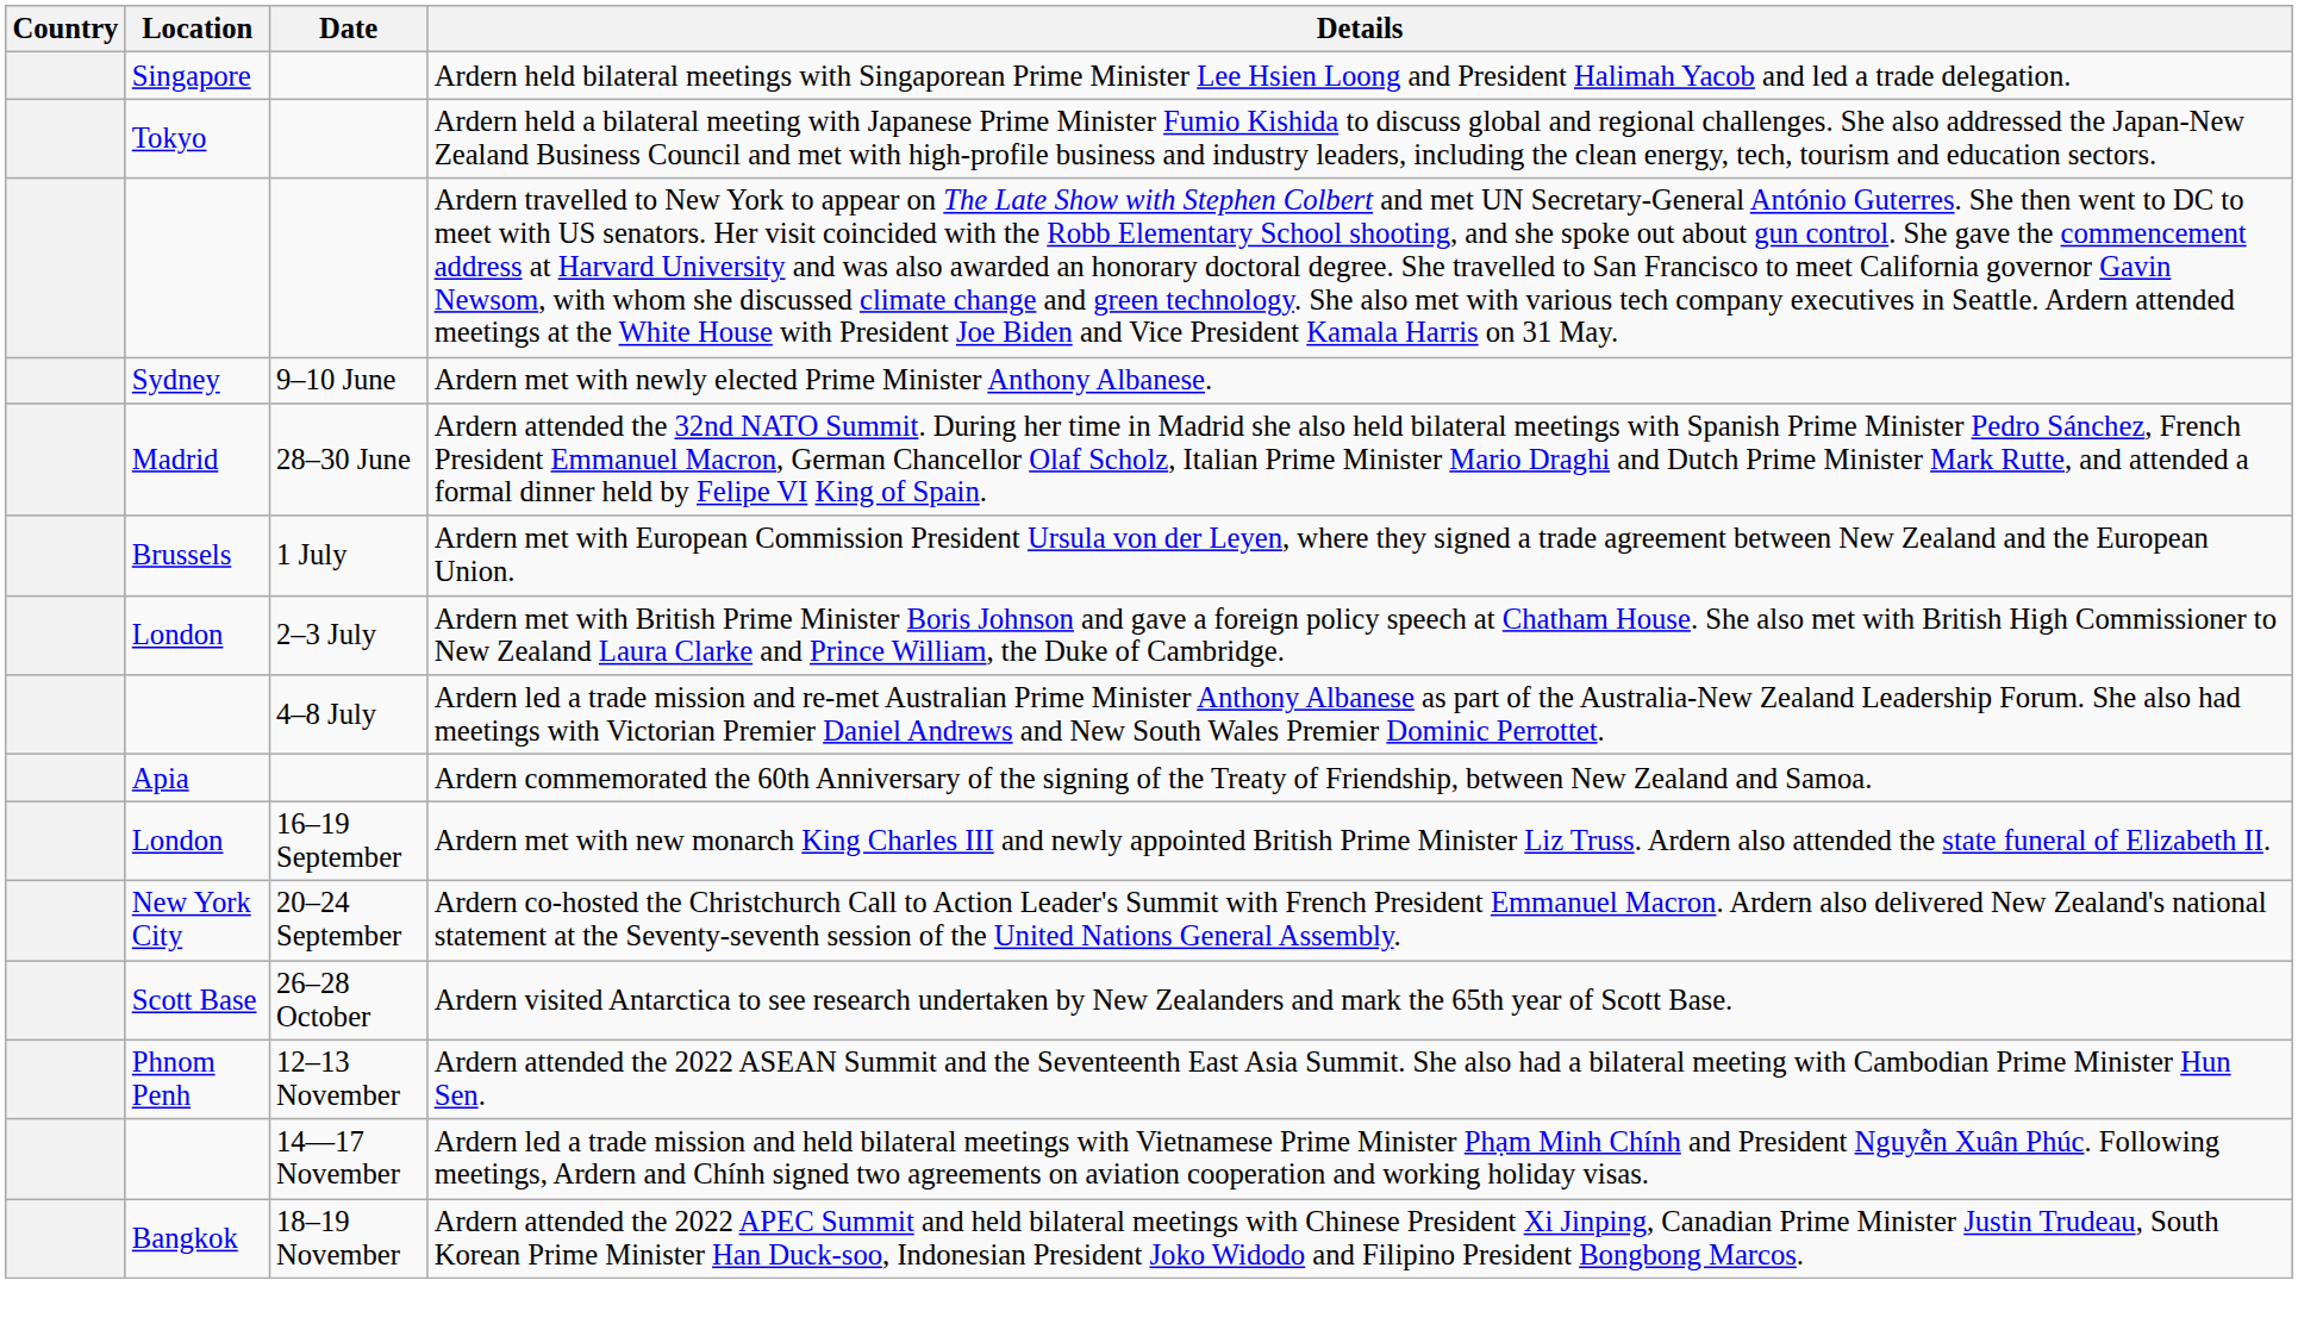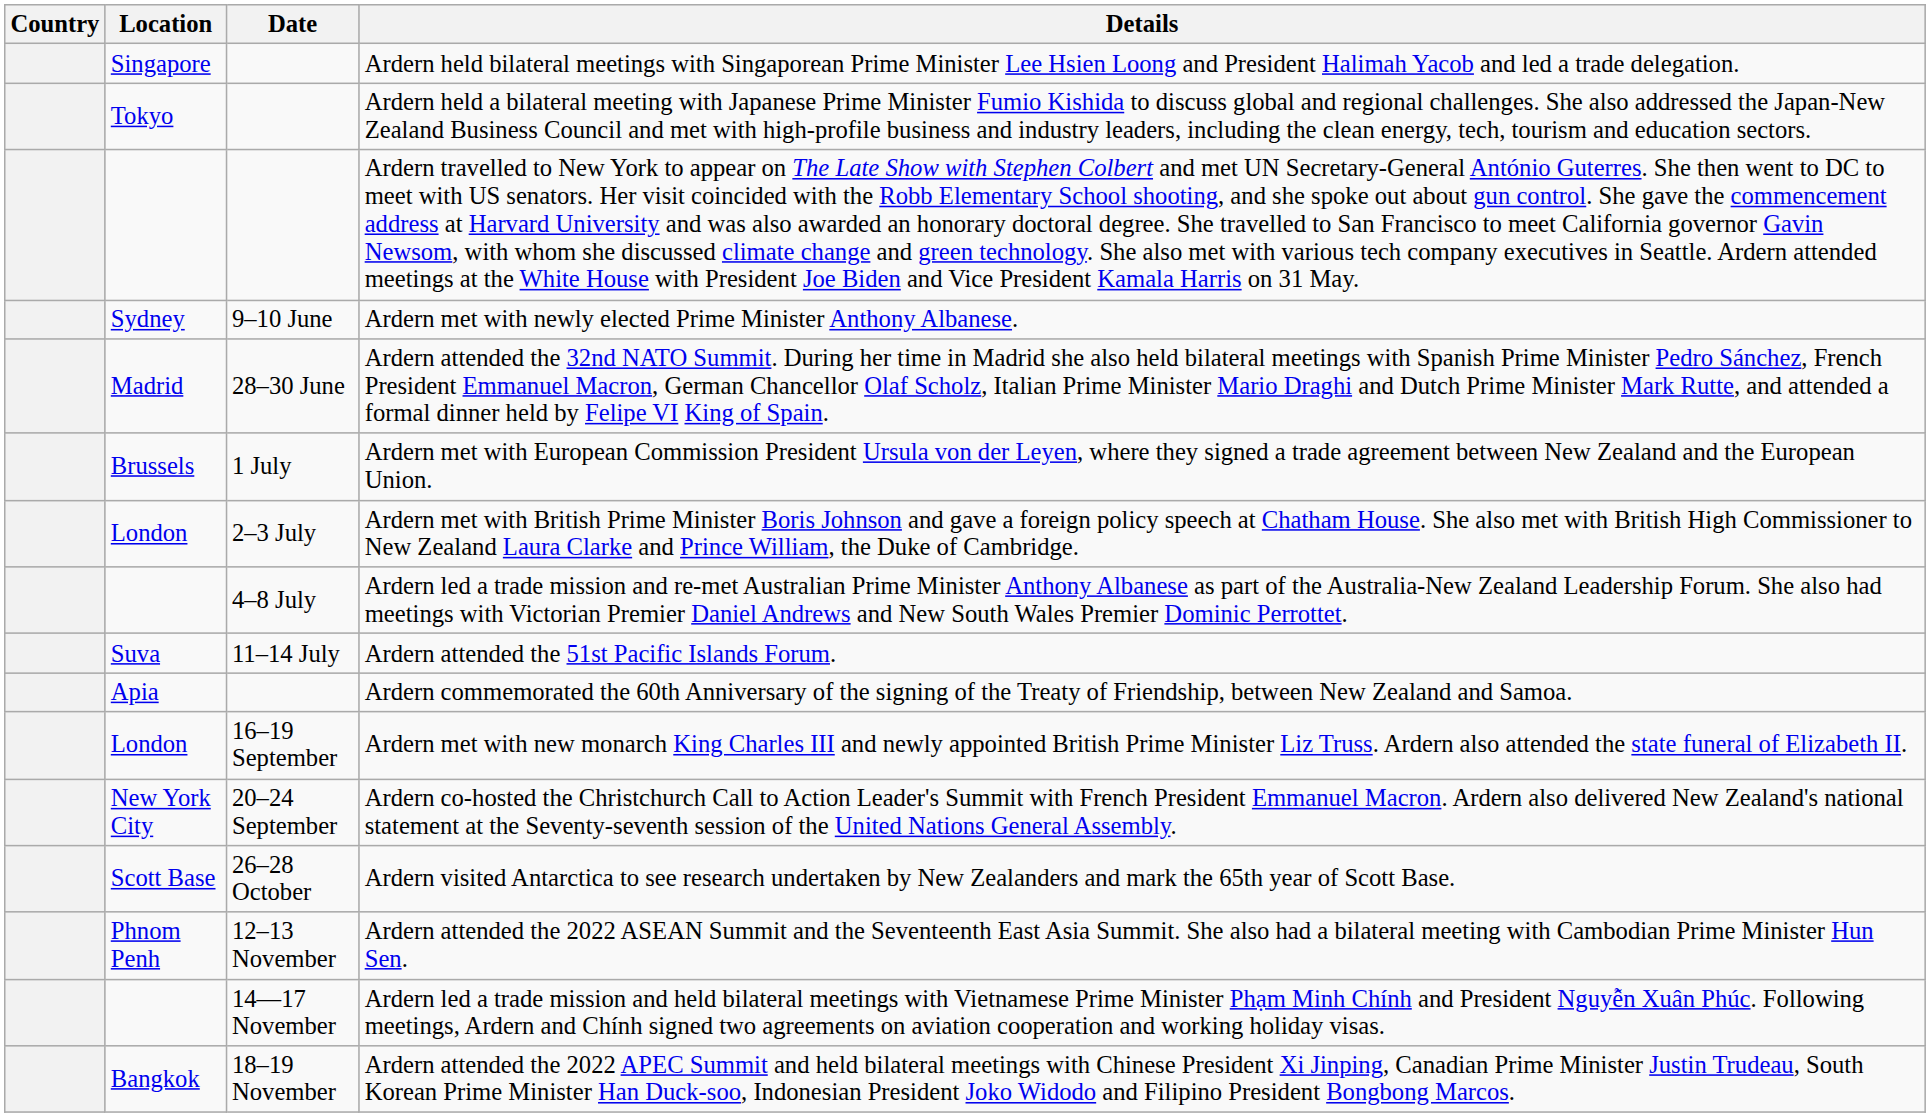+ row: Suva | 11–14 July | Ardern attended the 51st Pacific Islands Forum.
